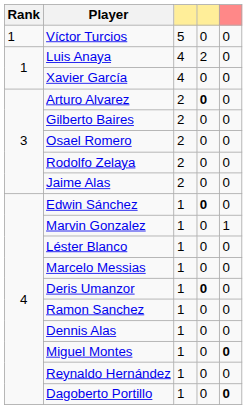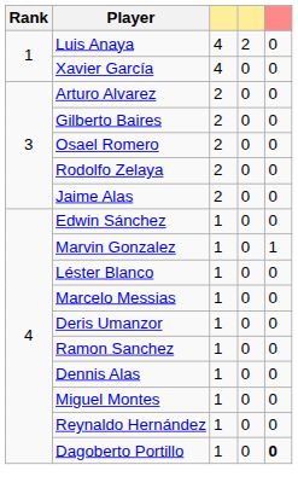- row: 1 | Víctor Turcios | 5 | 0 | 0
Arturo Alvarez | column 4: bold -> normal
Edwin Sánchez | column 4: bold -> normal
Deris Umanzor | column 4: bold -> normal
Miguel Montes | column 5: bold -> normal
